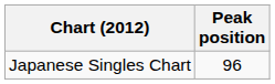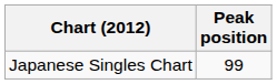Japanese Singles Chart | Peak position: 96 -> 99
